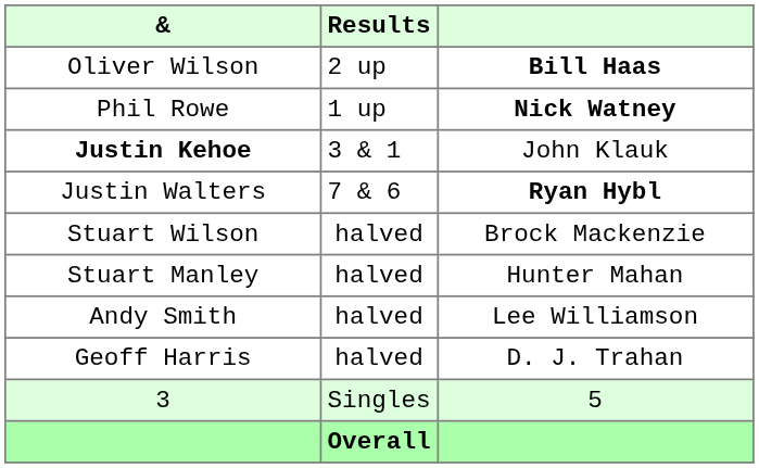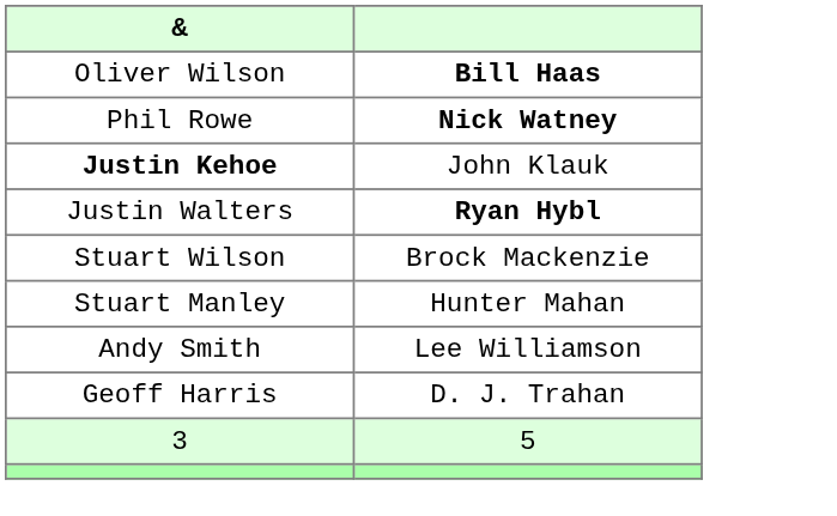- column: Results | 2 up | 1 up | 3 & 1 | 7 & 6 | halved | halved | halved | halved | Singles | Overall
